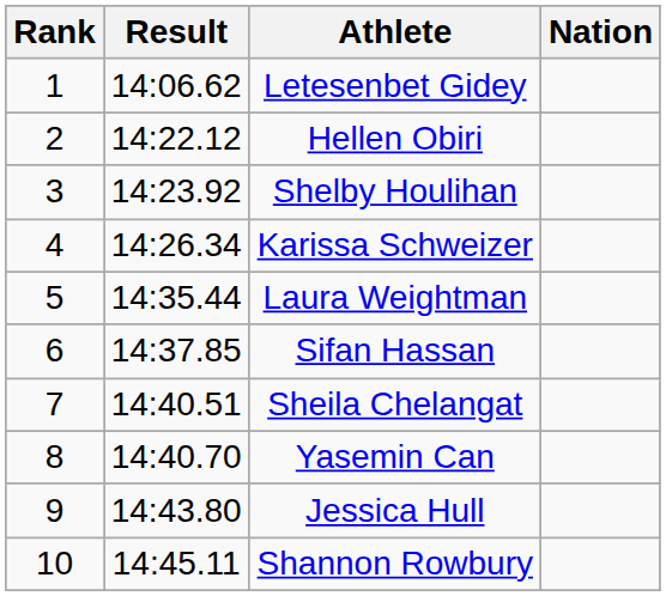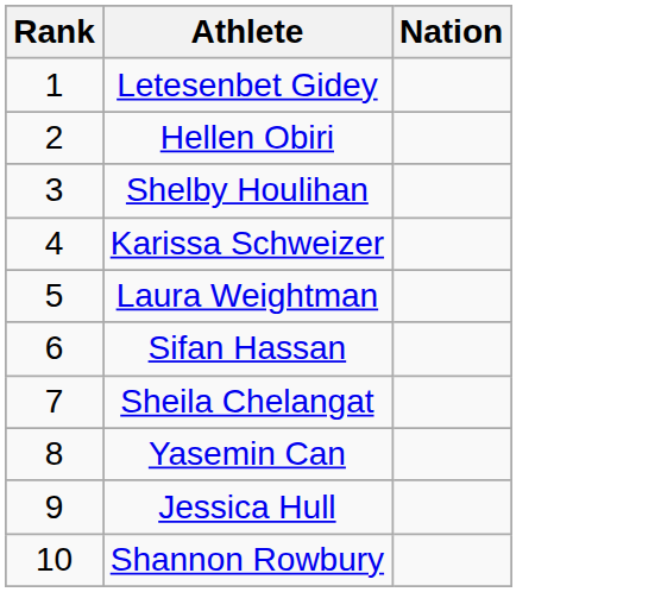- column: Result | 14:06.62 | 14:22.12 | 14:23.92 | 14:26.34 | 14:35.44 | 14:37.85 | 14:40.51 | 14:40.70 | 14:43.80 | 14:45.11
